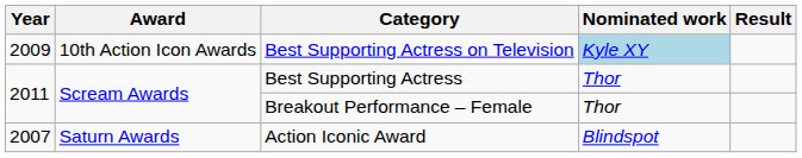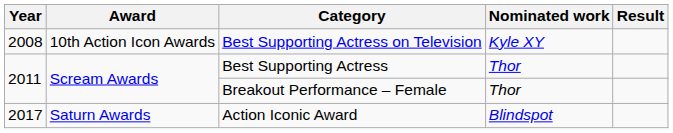Best Supporting Actress on Television | Year: 2009 -> 2008
Best Supporting Actress on Television | Nominated work: lightblue background -> no background
Action Iconic Award | Year: 2007 -> 2017
